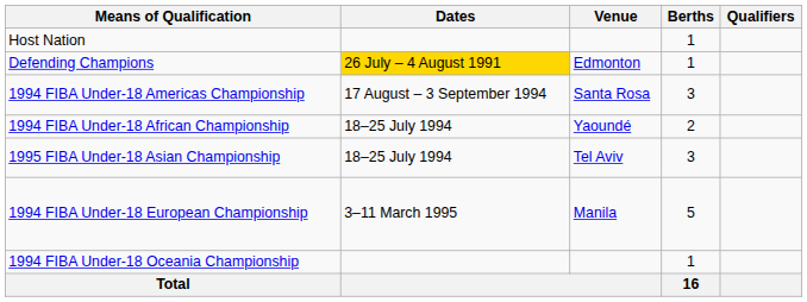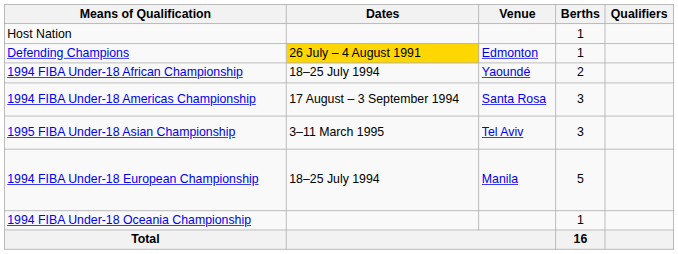rows swapped: 1994 FIBA Under-18 African Championship <-> 1994 FIBA Under-18 Americas Championship
1995 FIBA Under-18 Asian Championship | Dates: 18–25 July 1994 -> 3–11 March 1995
1994 FIBA Under-18 European Championship | Dates: 3–11 March 1995 -> 18–25 July 1994
